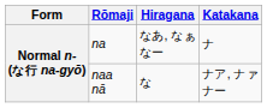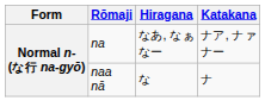na | Katakana: ナ -> ナア, ナァ ナー
naa nā | Katakana: ナア, ナァ ナー -> ナ
